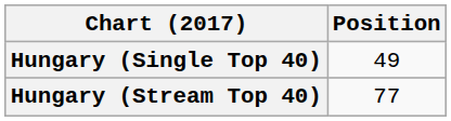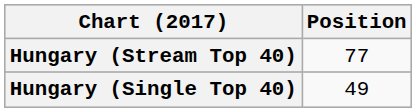rows swapped: Hungary (Single Top 40) <-> Hungary (Stream Top 40)
